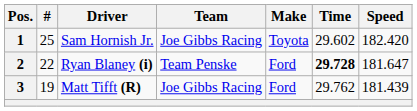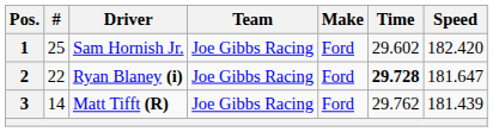1 | Make: Toyota -> Ford
2 | Team: Team Penske -> Joe Gibbs Racing
3 | #: 19 -> 14
